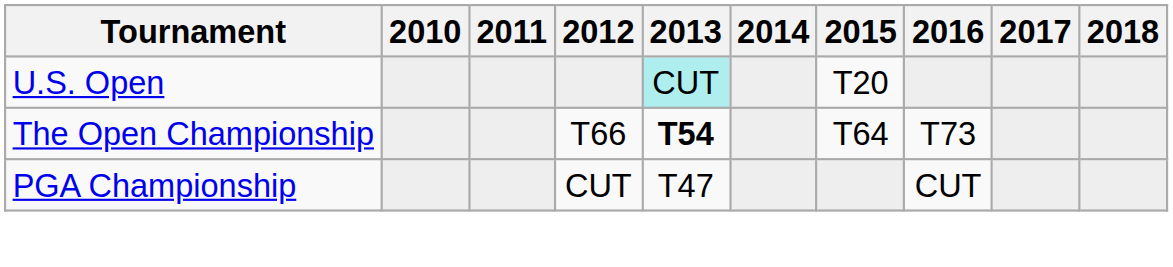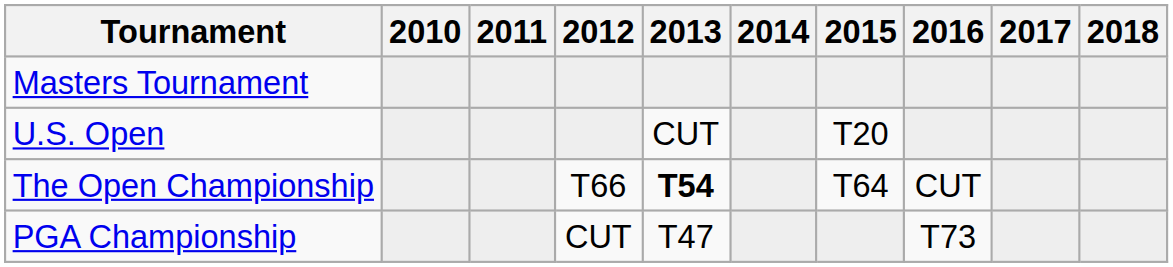+ row: Masters Tournament
U.S. Open | 2013: paleturquoise background -> no background
The Open Championship | 2016: T73 -> CUT
PGA Championship | 2016: CUT -> T73
